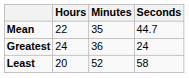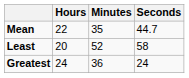rows swapped: Greatest <-> Least
